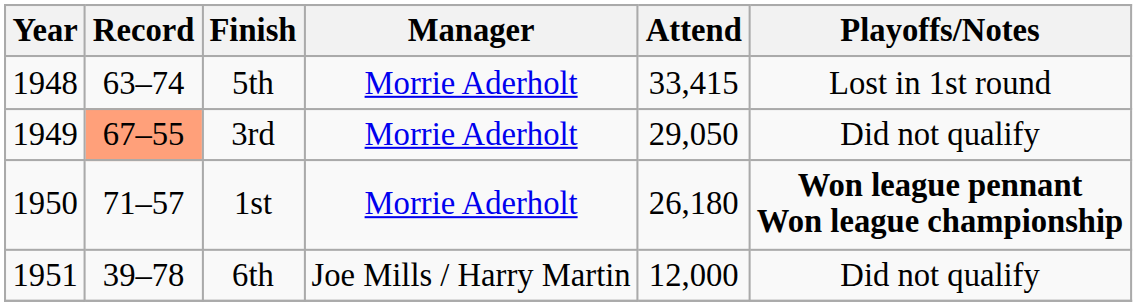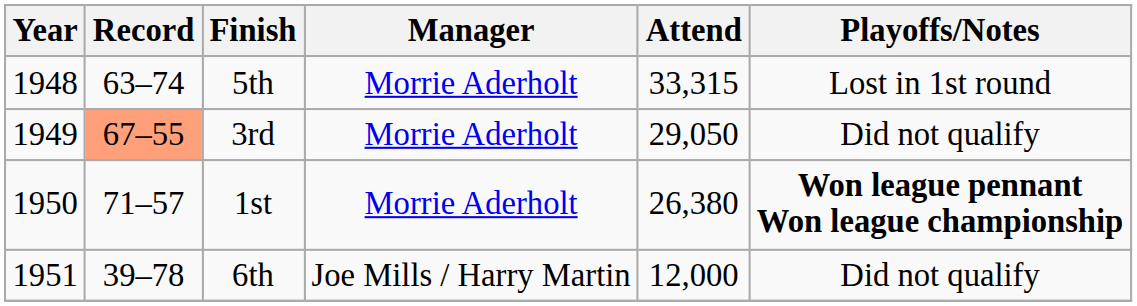5th | Attend: 33,415 -> 33,315
1st | Attend: 26,180 -> 26,380
